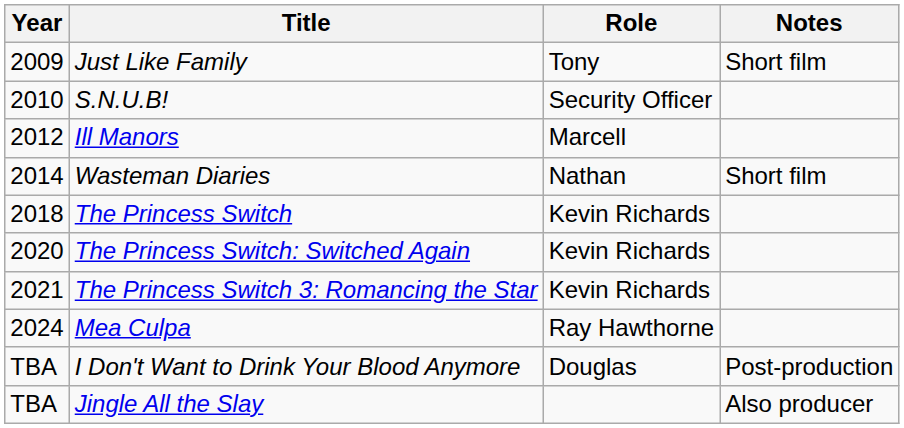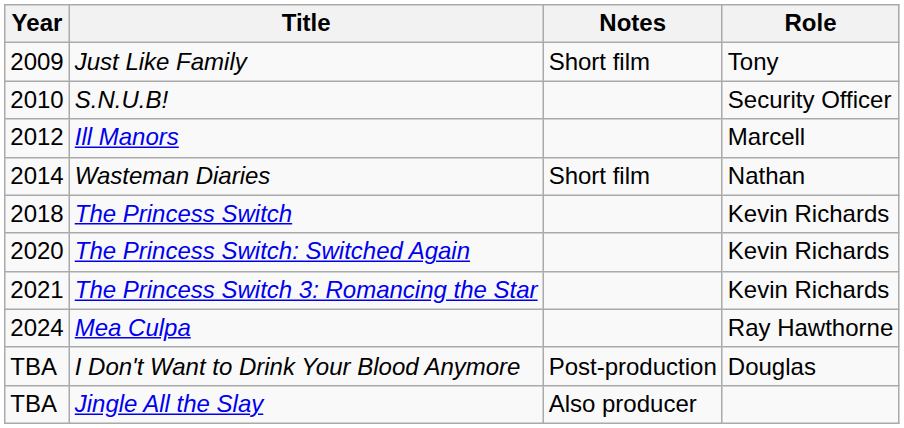columns swapped: Role <-> Notes
